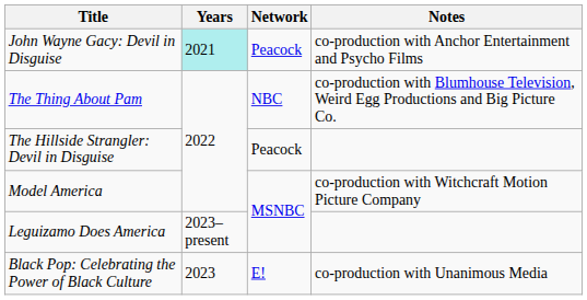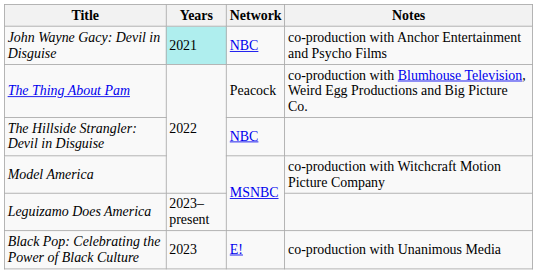John Wayne Gacy: Devil in Disguise | Network: Peacock -> NBC
The Thing About Pam | Network: NBC -> Peacock
The Hillside Strangler: Devil in Disguise | Network: Peacock -> NBC
